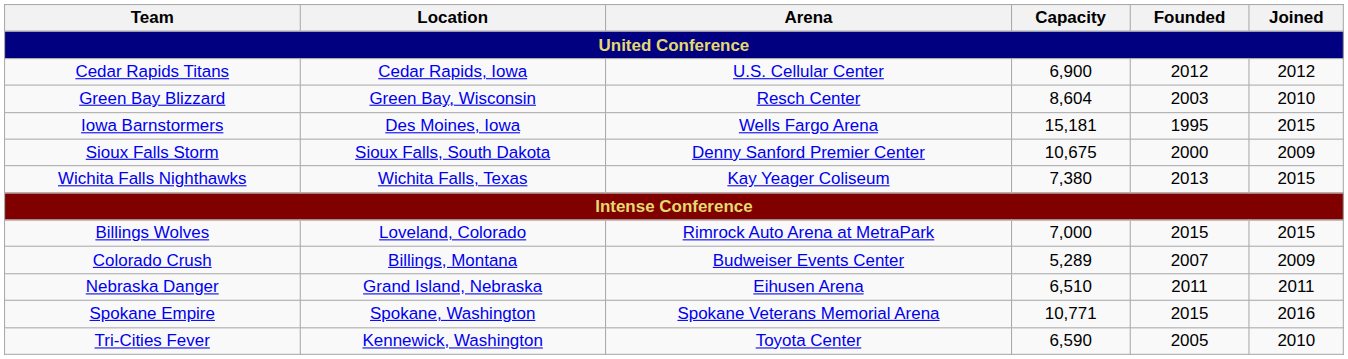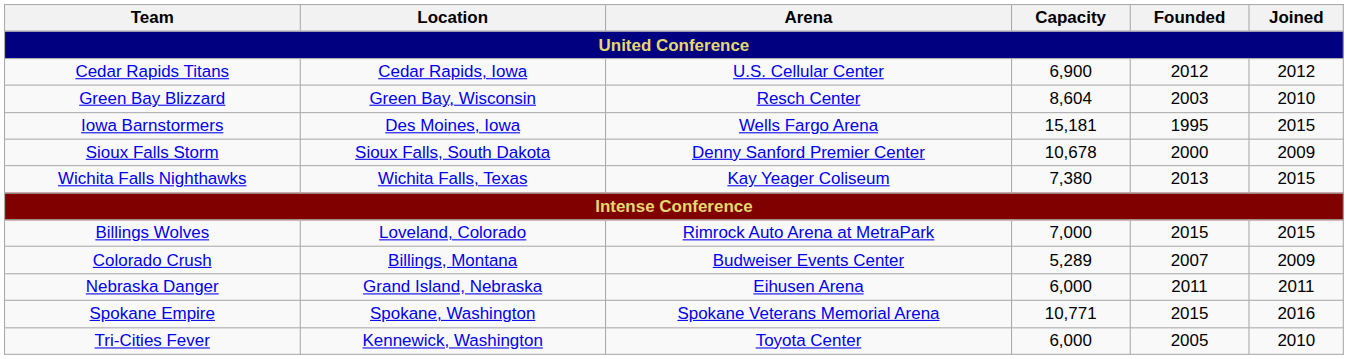Sioux Falls Storm | Capacity: 10,675 -> 10,678
Nebraska Danger | Capacity: 6,510 -> 6,000
Tri-Cities Fever | Capacity: 6,590 -> 6,000
